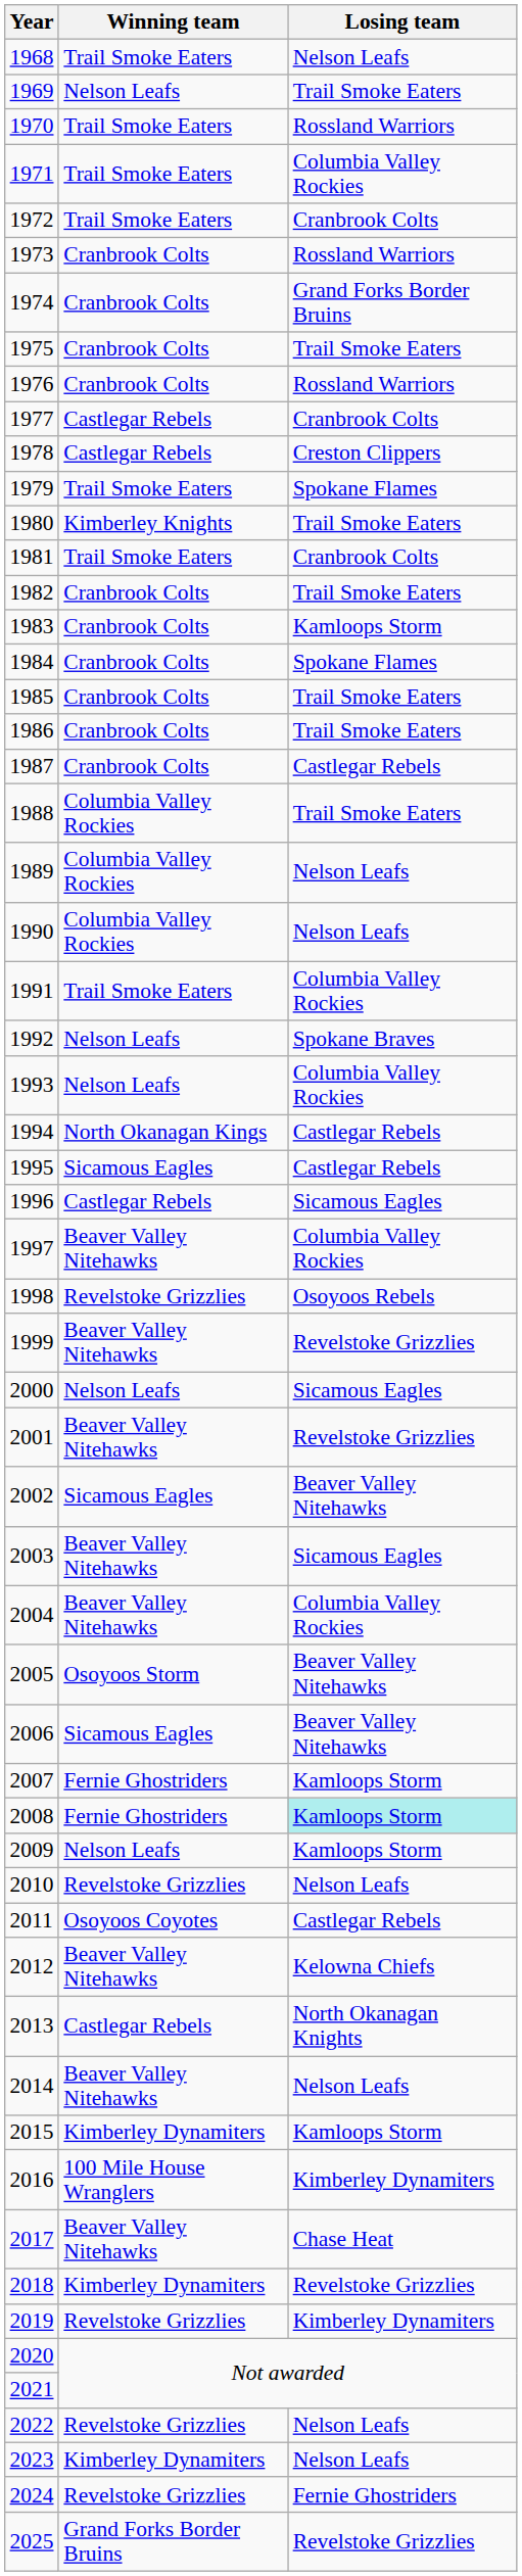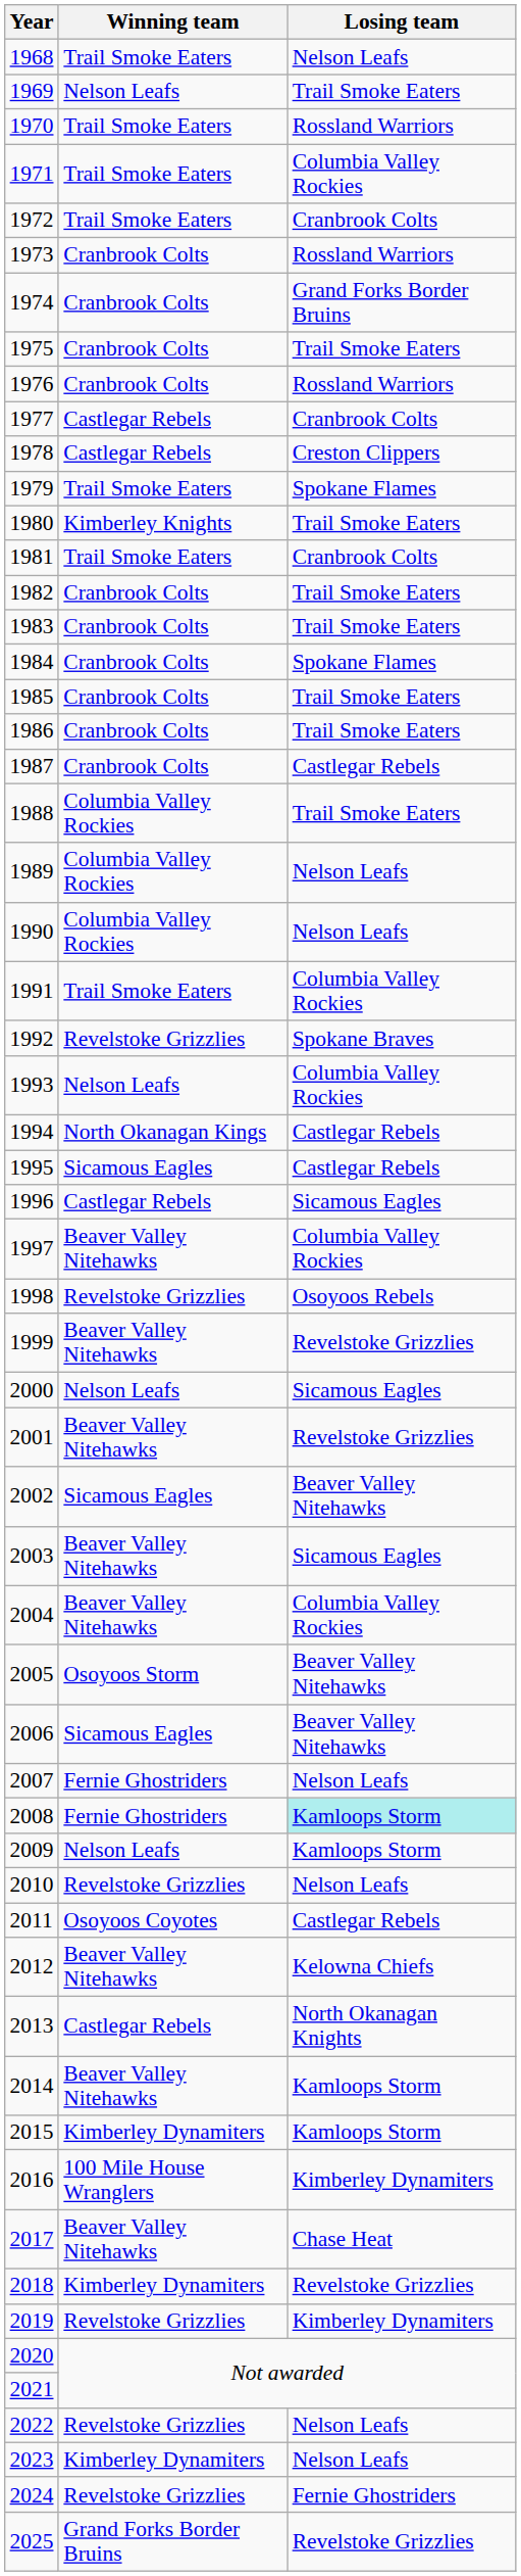1983 | Losing team: Kamloops Storm -> Trail Smoke Eaters
1992 | Winning team: Nelson Leafs -> Revelstoke Grizzlies
2007 | Losing team: Kamloops Storm -> Nelson Leafs
2014 | Losing team: Nelson Leafs -> Kamloops Storm
